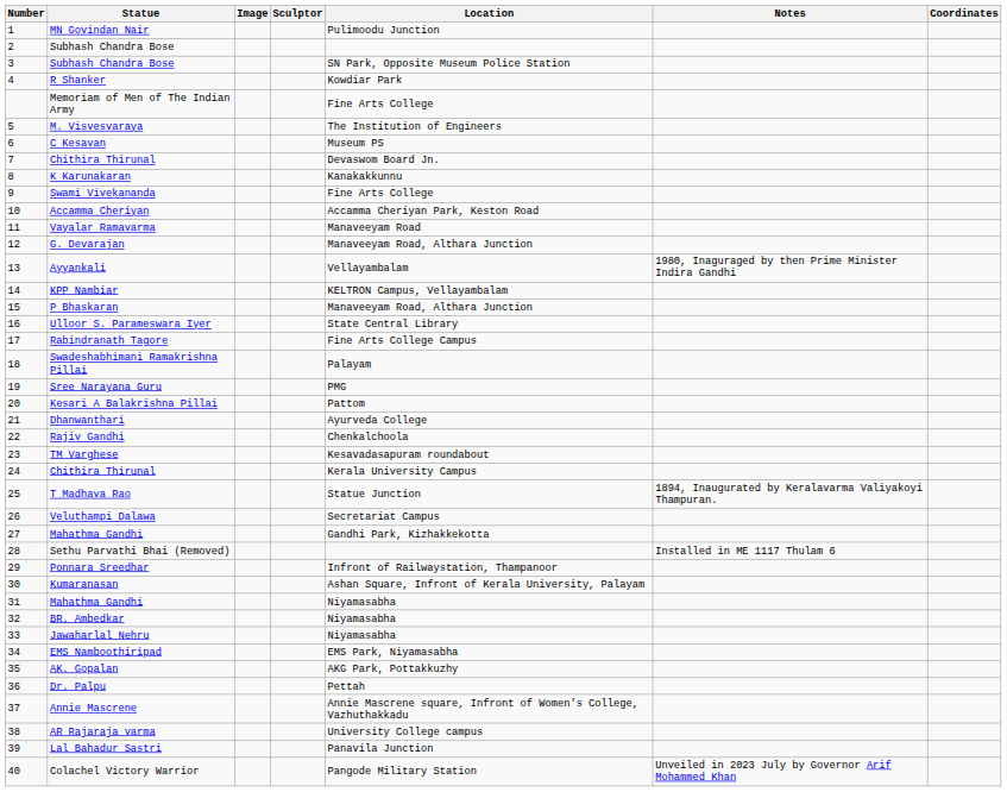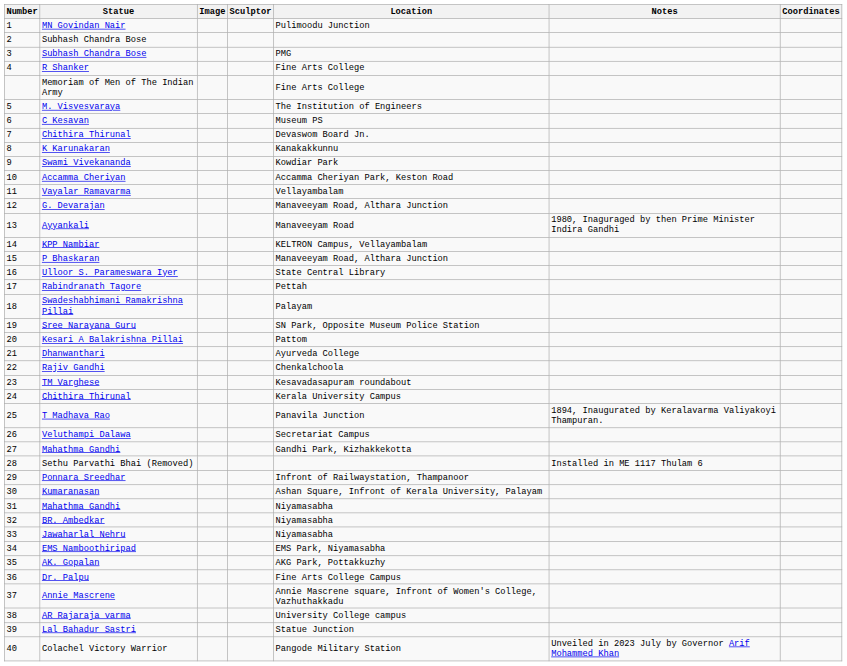3 / Subhash Chandra Bose | Location: SN Park, Opposite Museum Police Station -> PMG
R Shanker | Location: Kowdiar Park -> Fine Arts College
Swami Vivekananda | Location: Fine Arts College -> Kowdiar Park
Vayalar Ramavarma | Location: Manaveeyam Road -> Vellayambalam
Ayyankali | Location: Vellayambalam -> Manaveeyam Road
Rabindranath Tagore | Location: Fine Arts College Campus -> Pettah
Sree Narayana Guru | Location: PMG -> SN Park, Opposite Museum Police Station
T Madhava Rao | Location: Statue Junction -> Panavila Junction
Dr. Palpu | Location: Pettah -> Fine Arts College Campus
Lal Bahadur Sastri | Location: Panavila Junction -> Statue Junction
